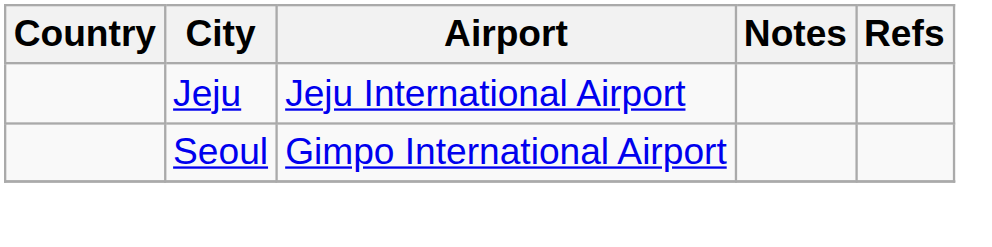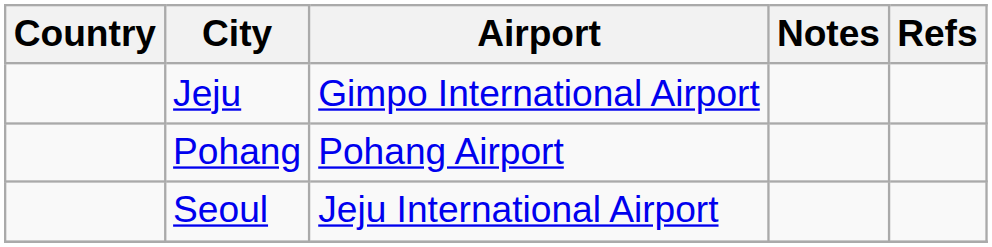Jeju | Airport: Jeju International Airport -> Gimpo International Airport
+ row: Pohang | Pohang Airport
Seoul | Airport: Gimpo International Airport -> Jeju International Airport
